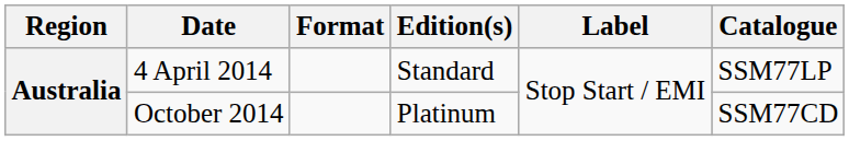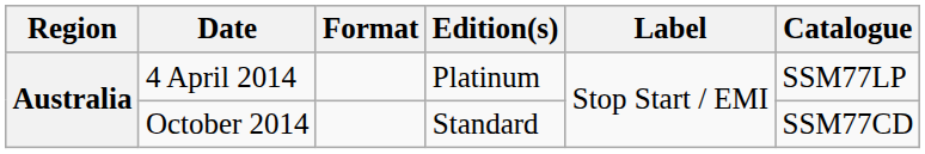4 April 2014 | Edition(s): Standard -> Platinum
October 2014 | Edition(s): Platinum -> Standard
